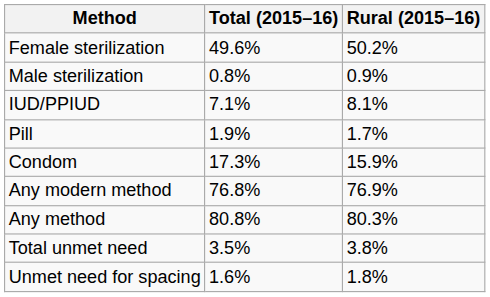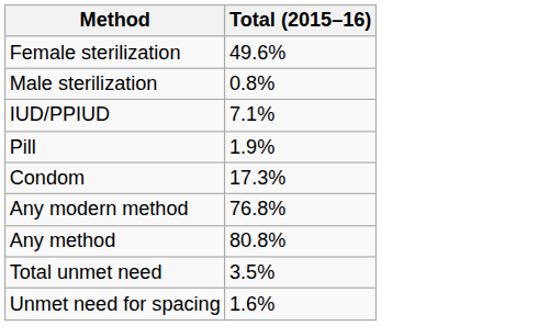- column: Rural (2015–16) | 50.2% | 0.9% | 8.1% | 1.7% | 15.9% | 76.9% | 80.3% | 3.8% | 1.8%
